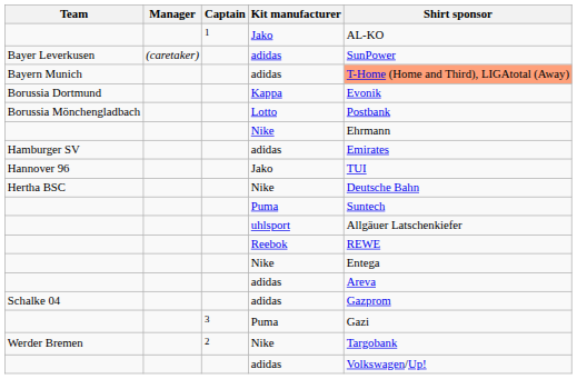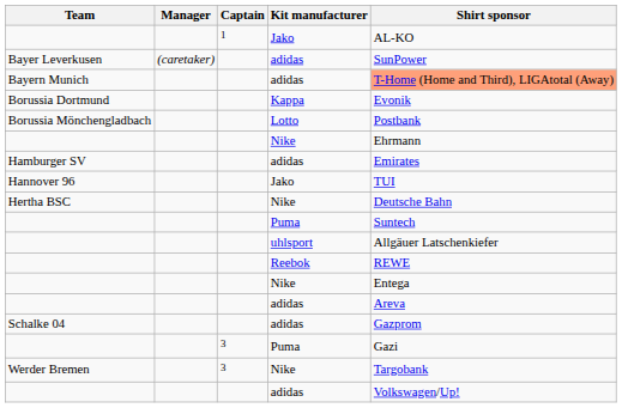Werder Bremen | Captain: 2 -> 3
